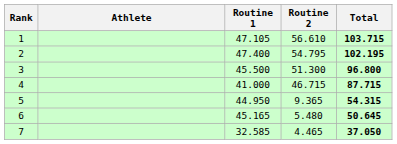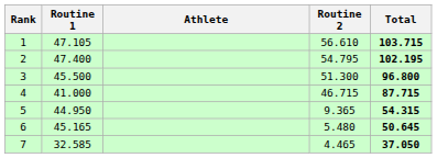columns swapped: Athlete <-> Routine 1
